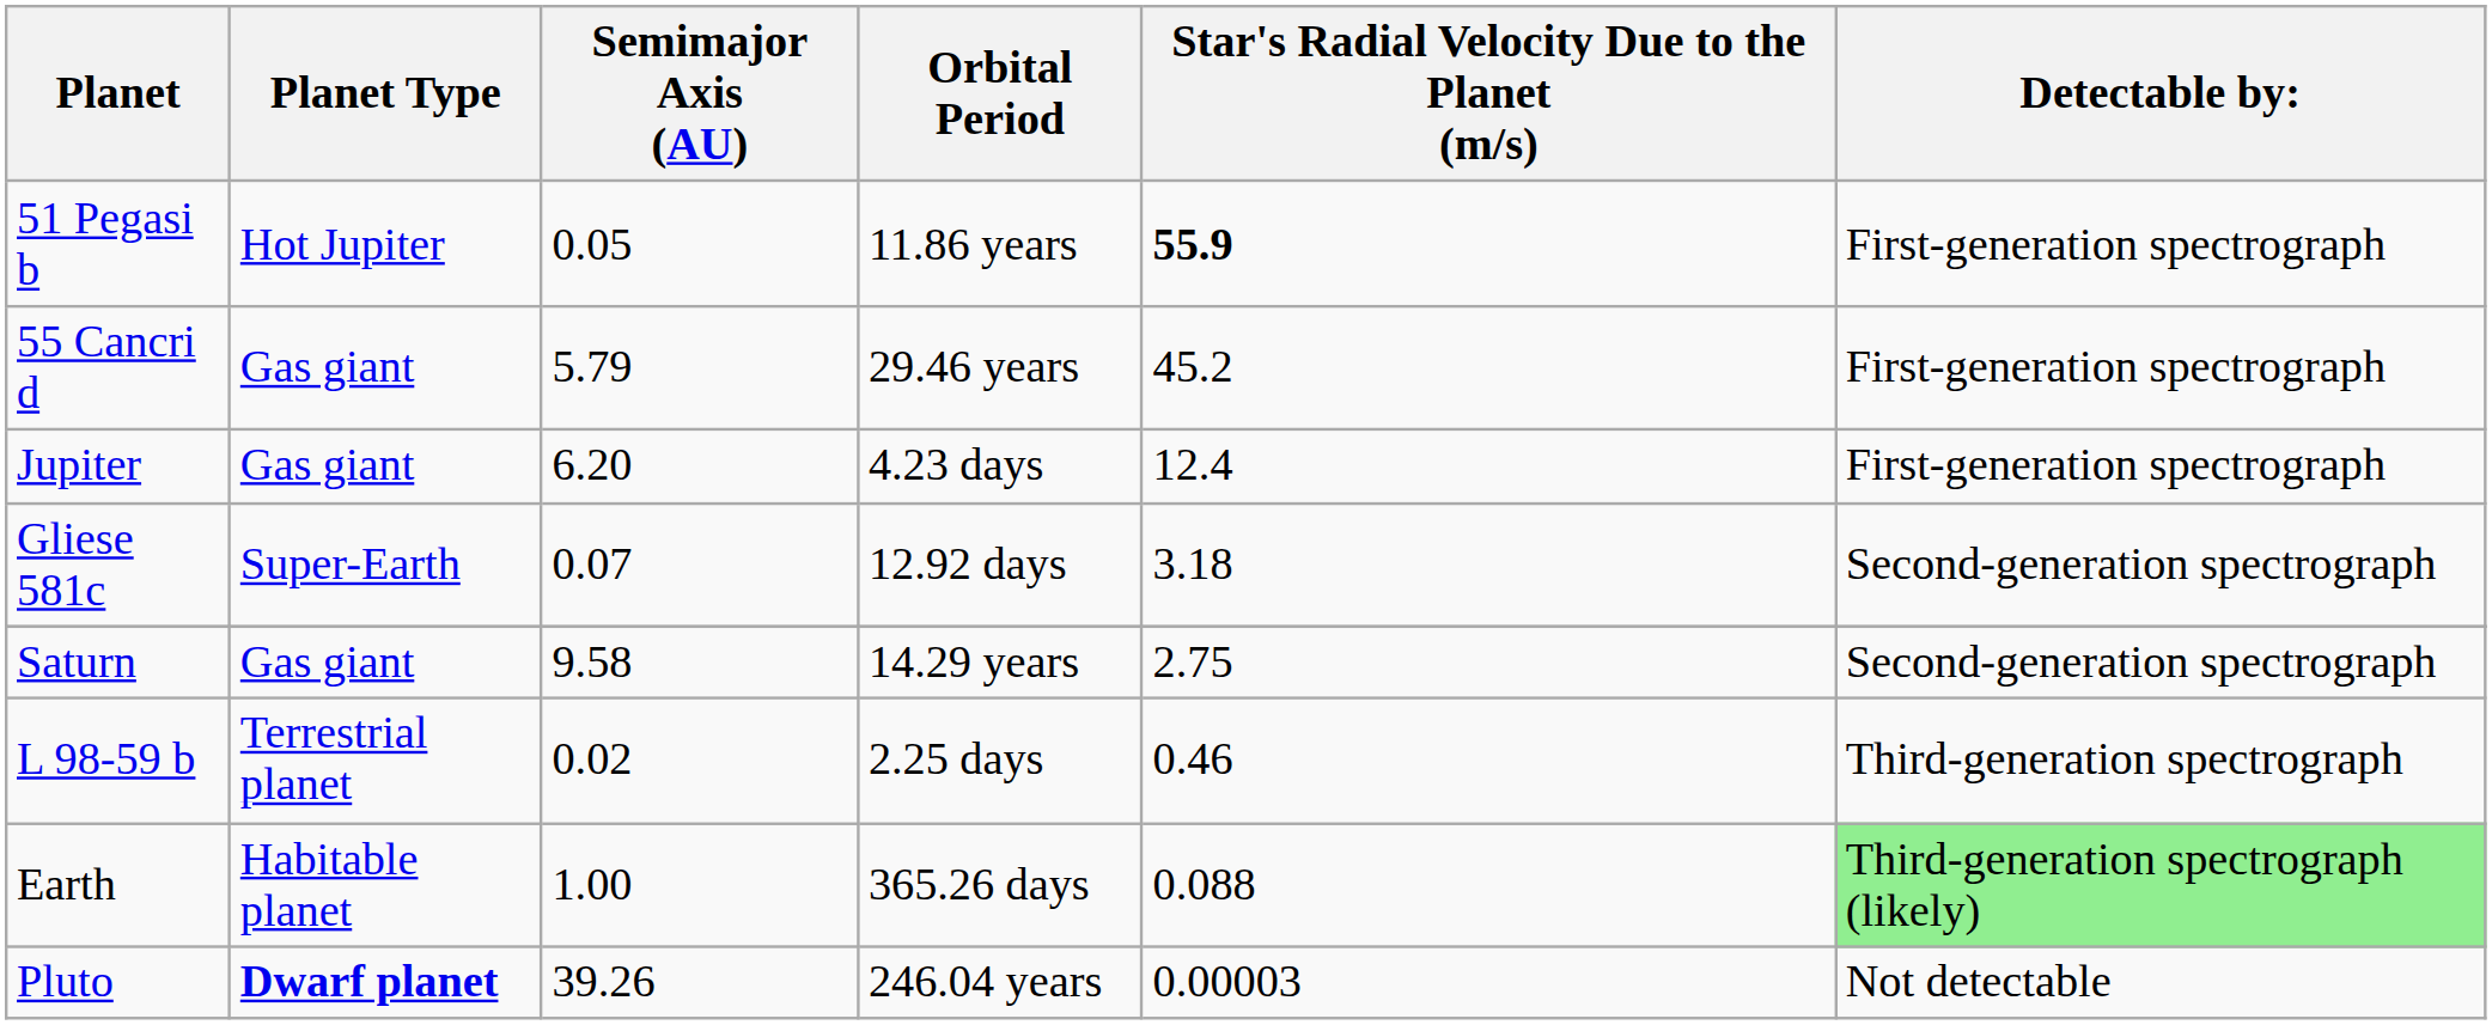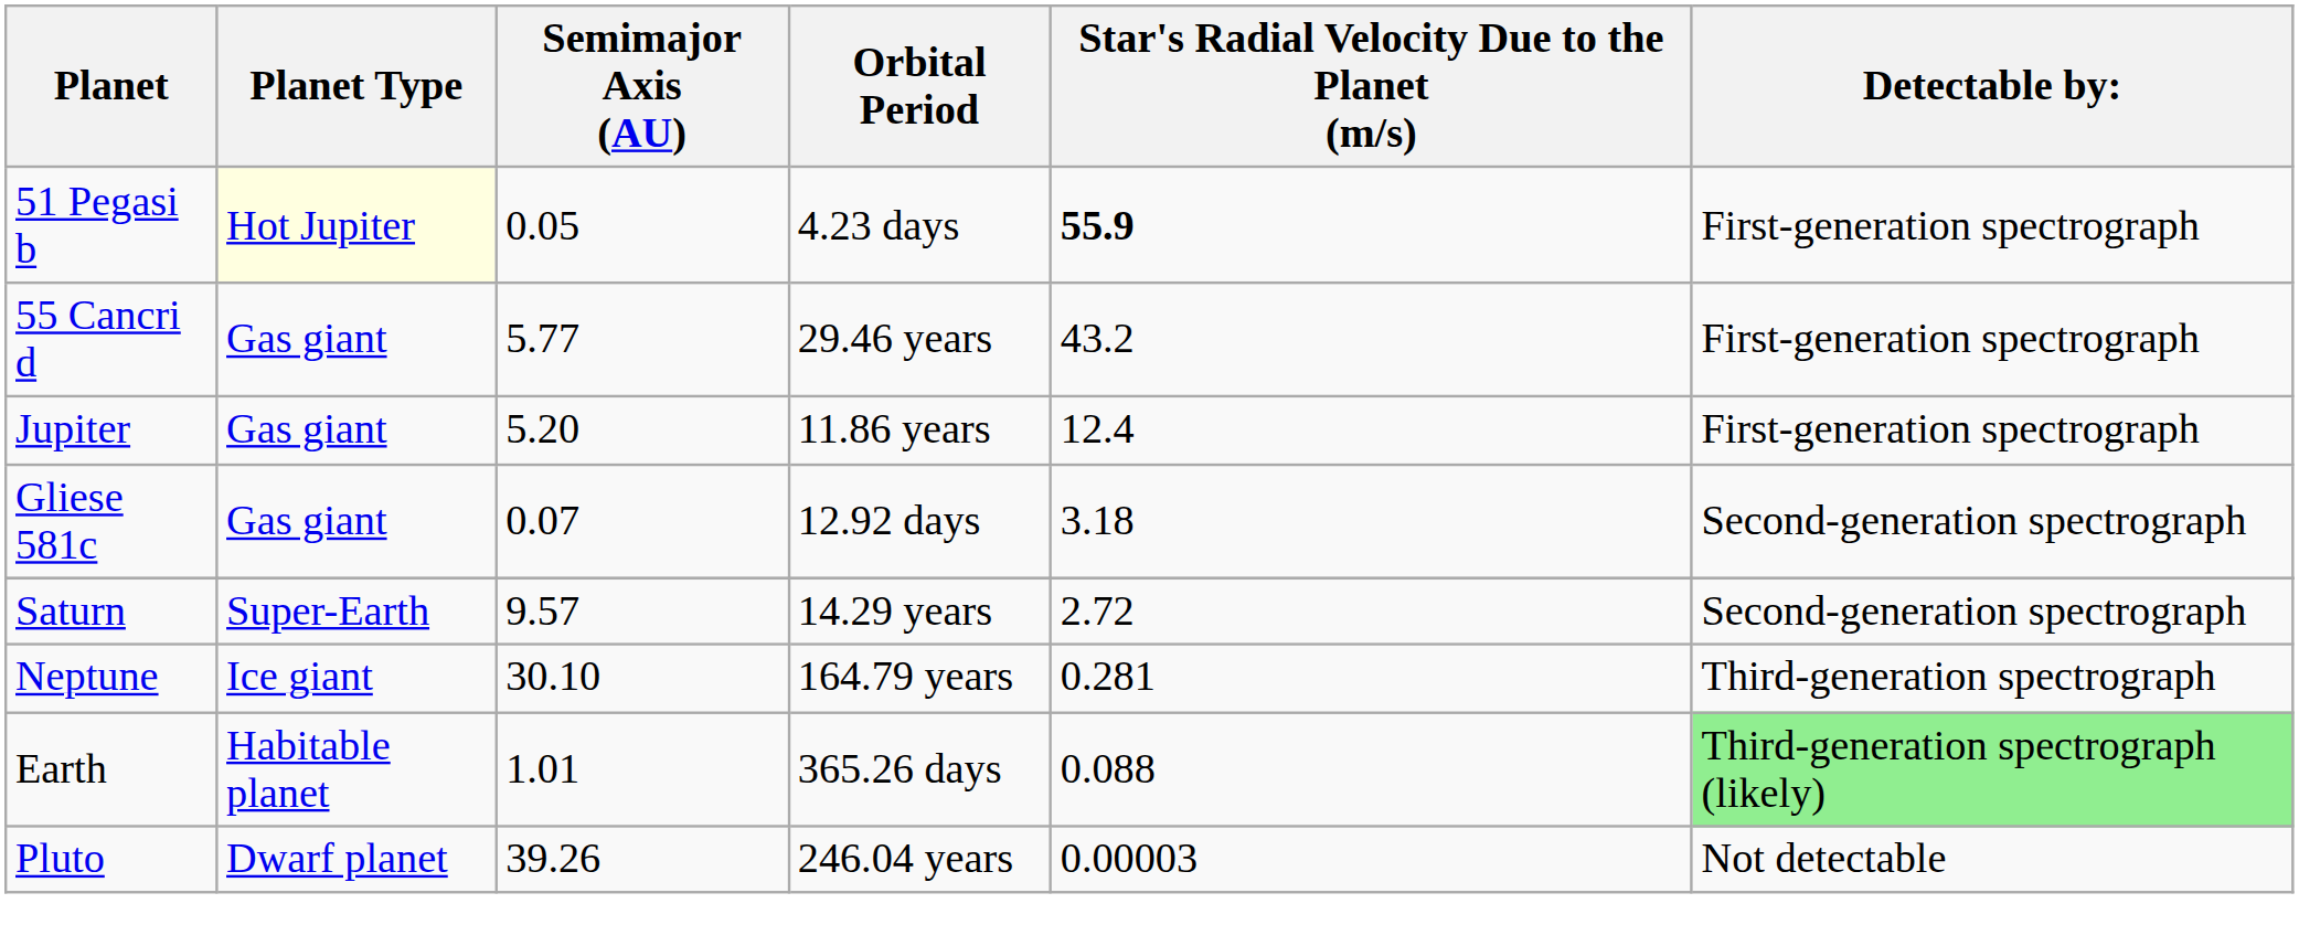51 Pegasi b | Planet Type: no background -> lightyellow background
51 Pegasi b | Orbital Period: 11.86 years -> 4.23 days
55 Cancri d | Semimajor Axis (AU): 5.79 -> 5.77
55 Cancri d | Star's Radial Velocity Due to the Planet (m/s): 45.2 -> 43.2
Jupiter | Semimajor Axis (AU): 6.20 -> 5.20
Jupiter | Orbital Period: 4.23 days -> 11.86 years
Gliese 581c | Planet Type: Super-Earth -> Gas giant
Saturn | Planet Type: Gas giant -> Super-Earth
Saturn | Semimajor Axis (AU): 9.58 -> 9.57
Saturn | Star's Radial Velocity Due to the Planet (m/s): 2.75 -> 2.72
- row: L 98-59 b | Terrestrial planet | 0.02 | 2.25 days | 0.46 | Third-generation spectrograph
+ row: Neptune | Ice giant | 30.10 | 164.79 years | 0.281 | Third-generation spectrograph
Earth | Semimajor Axis (AU): 1.00 -> 1.01
Pluto | Planet Type: bold -> normal
